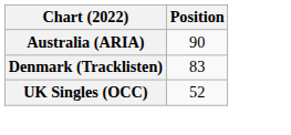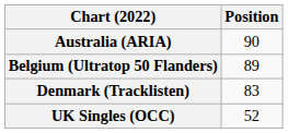+ row: Belgium (Ultratop 50 Flanders) | 89
